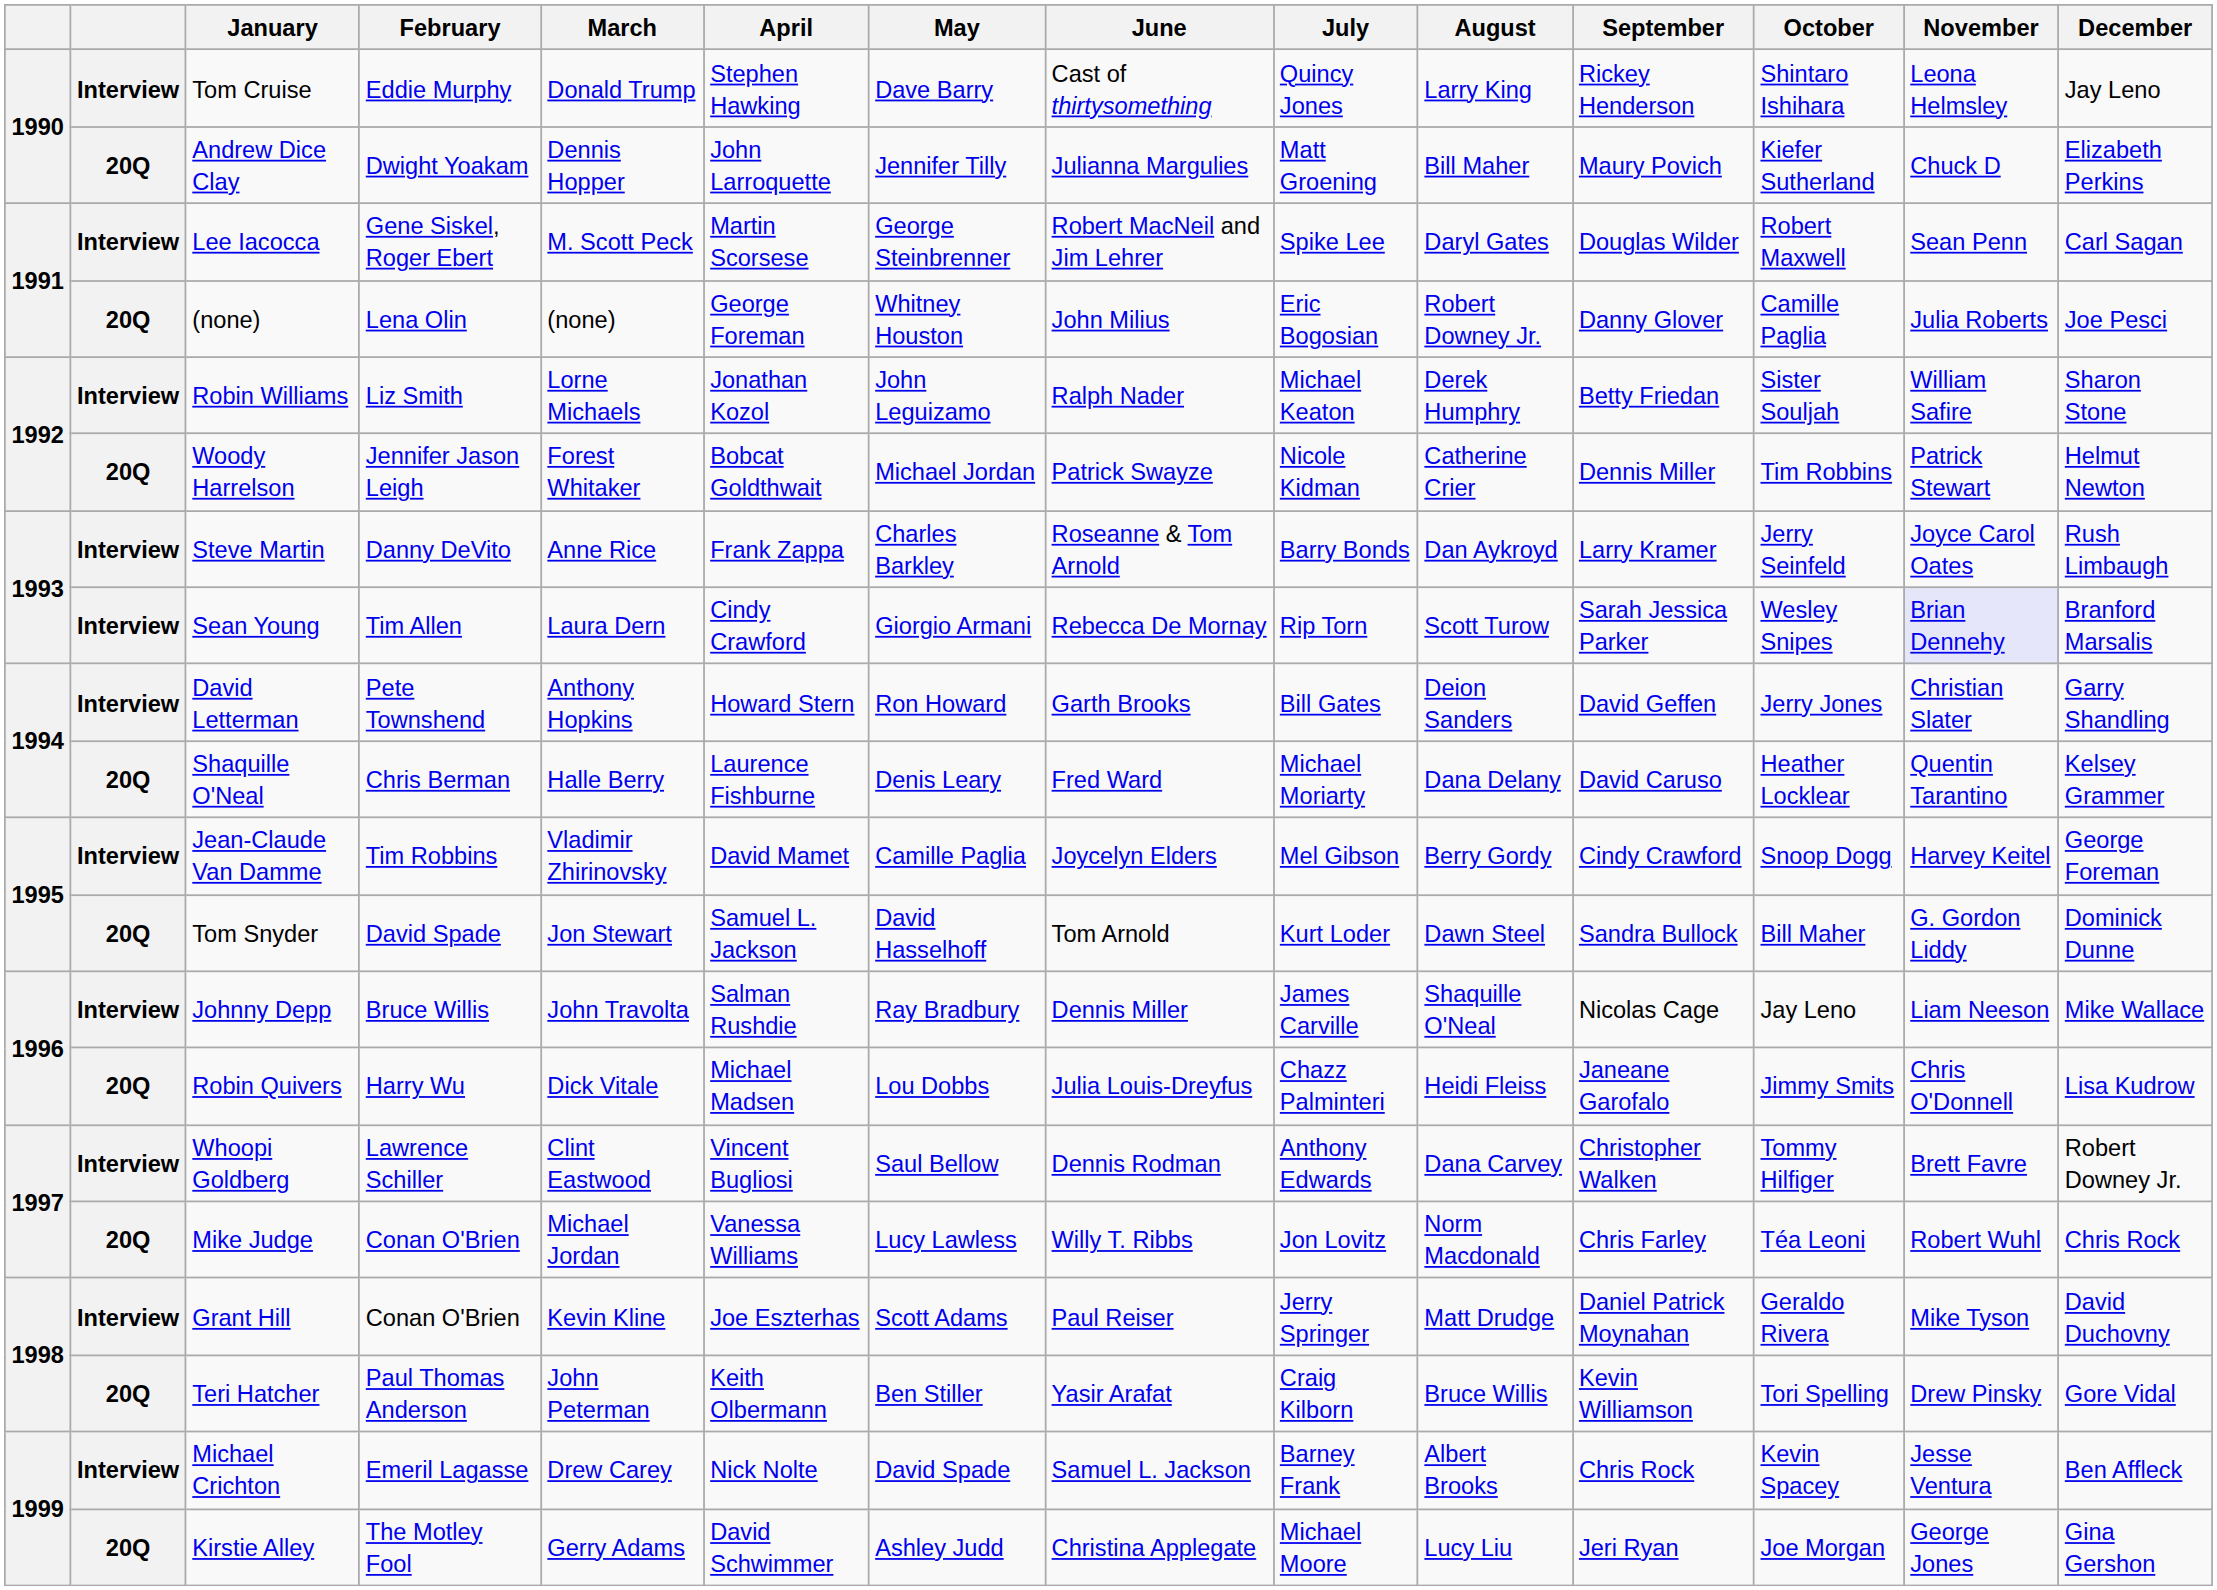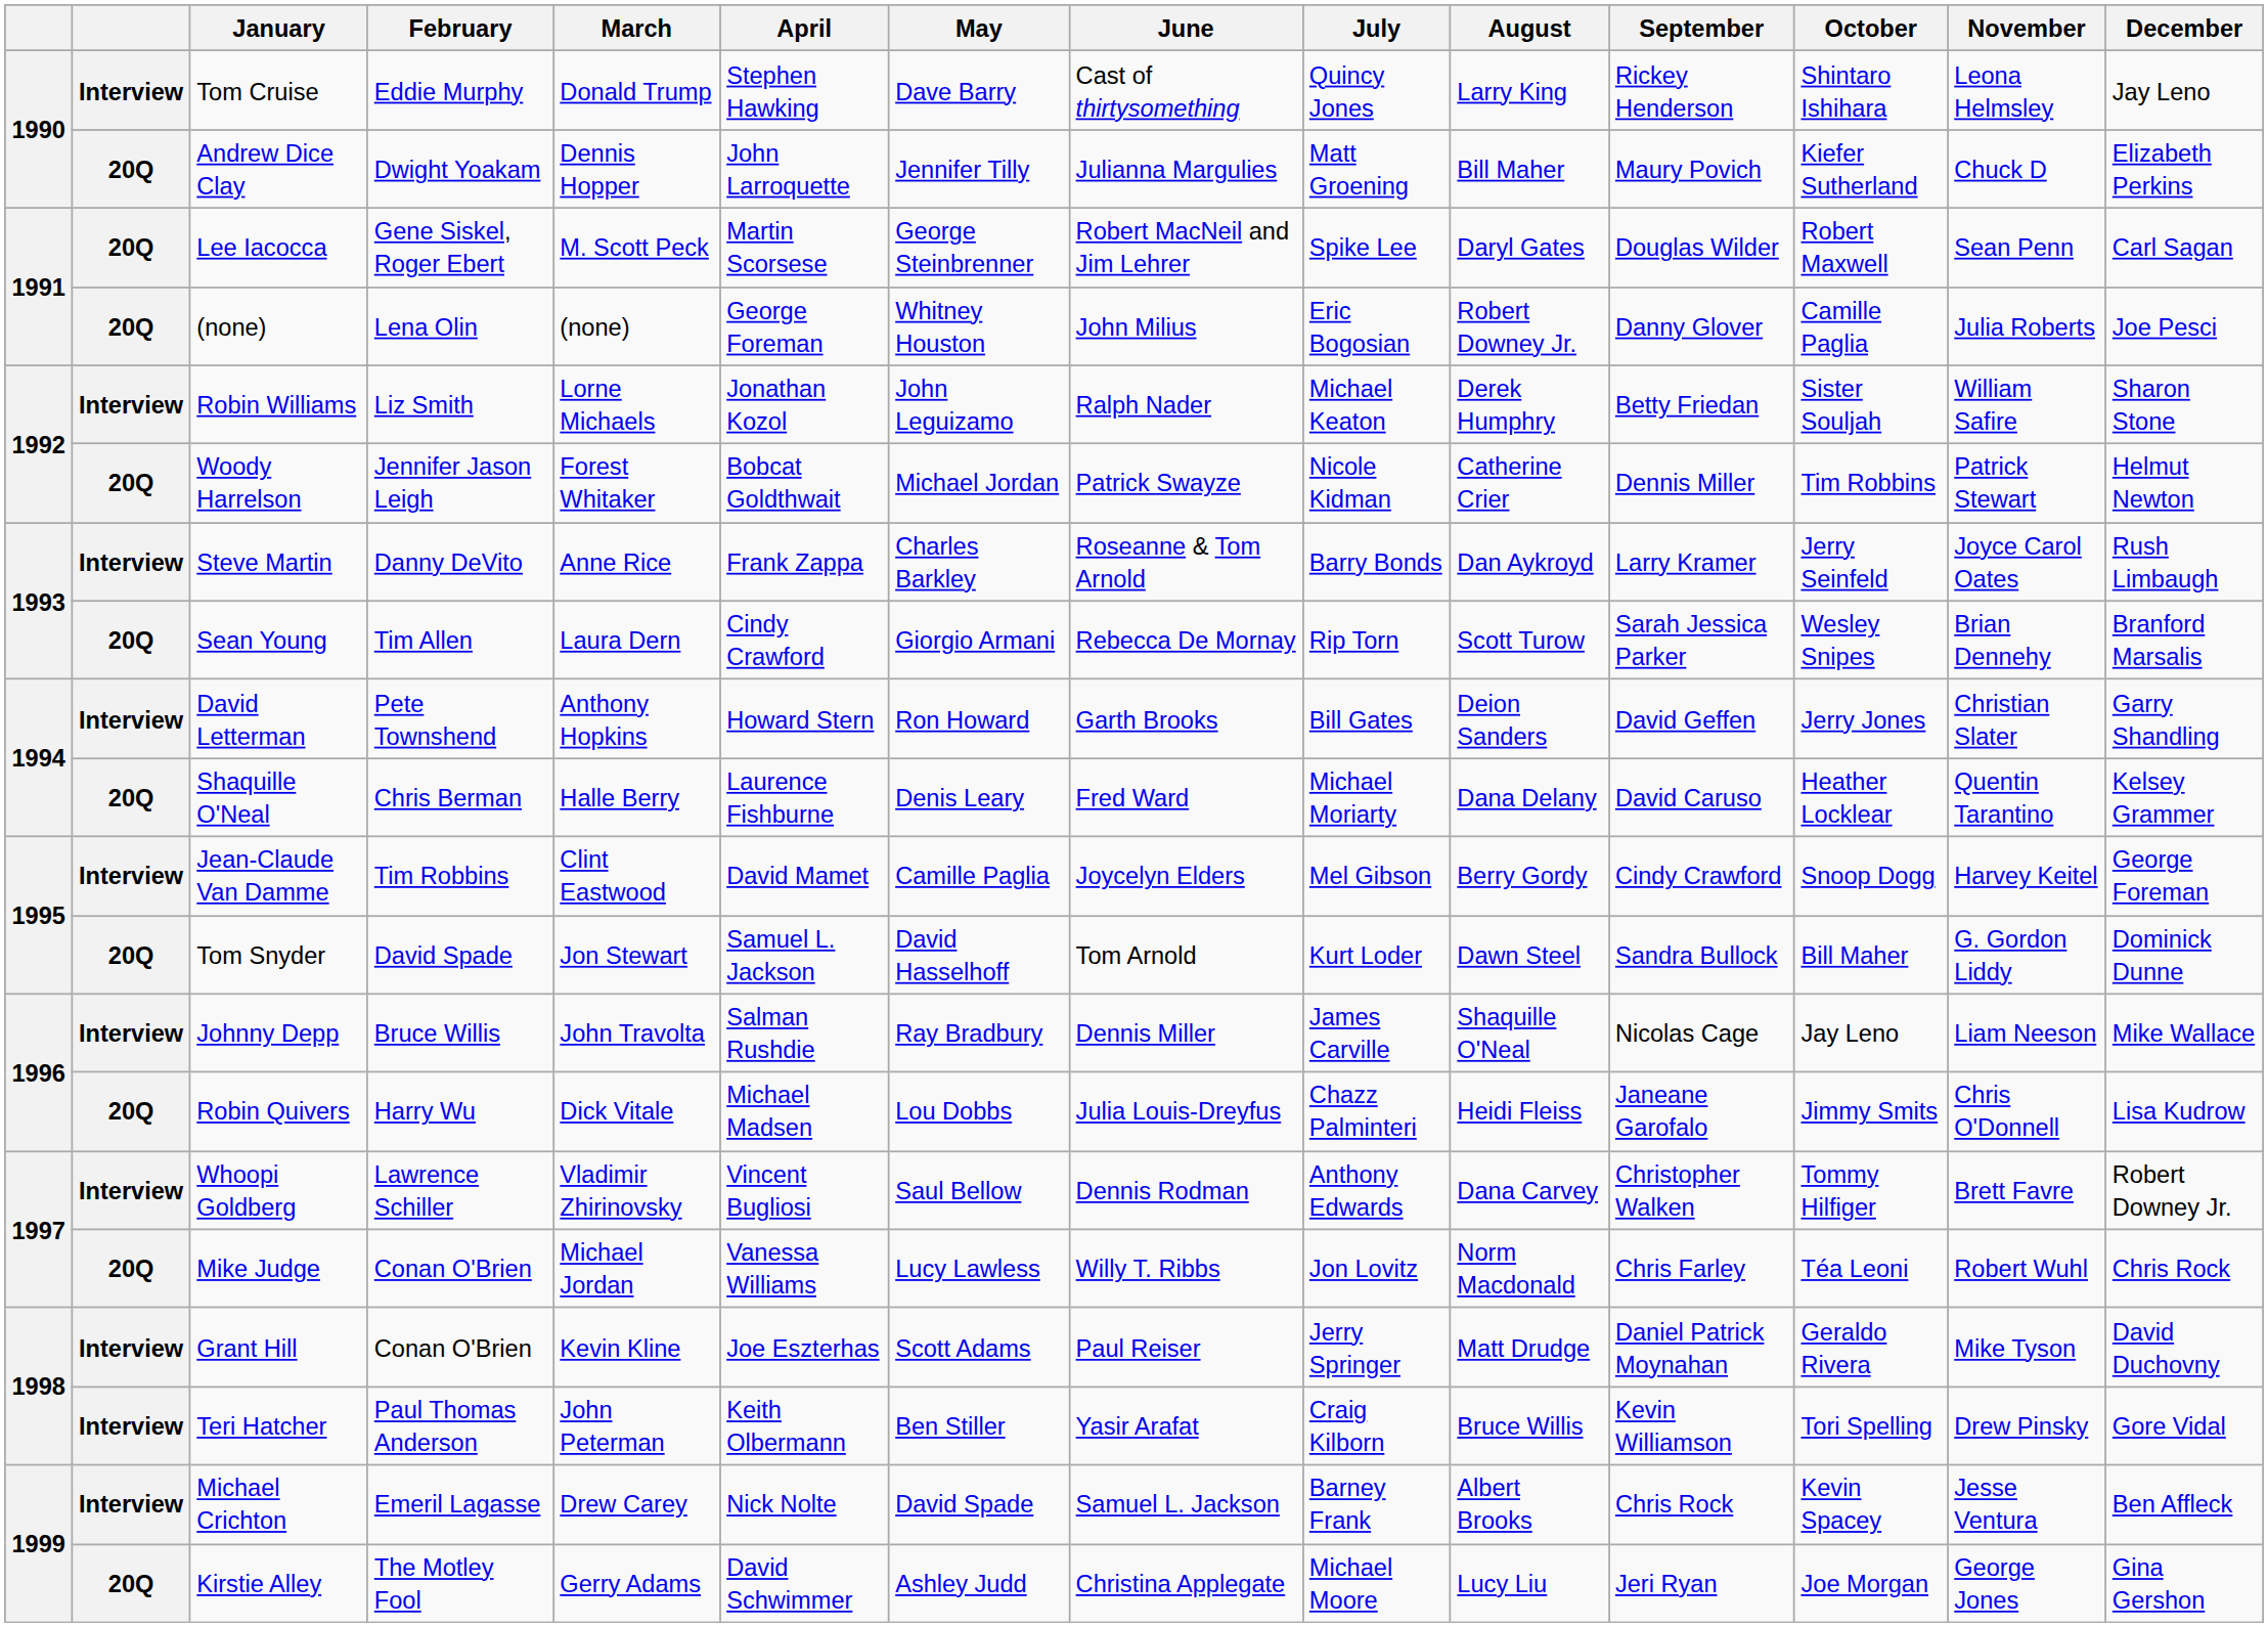Lee Iacocca | column 2: Interview -> 20Q
Sean Young | column 2: Interview -> 20Q
Sean Young | November: lavender background -> no background
Jean-Claude Van Damme | March: Vladimir Zhirinovsky -> Clint Eastwood
Whoopi Goldberg | March: Clint Eastwood -> Vladimir Zhirinovsky
Teri Hatcher | column 2: 20Q -> Interview
